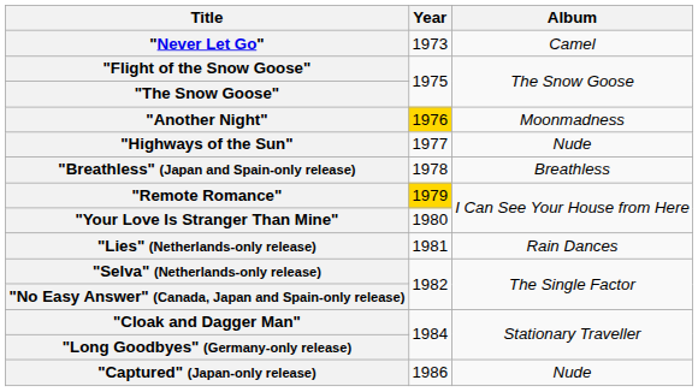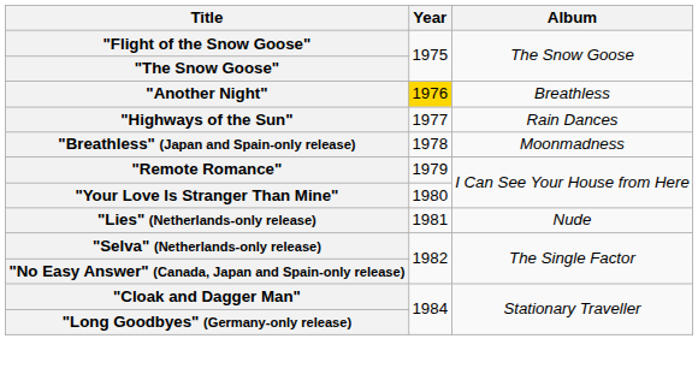- row: "Never Let Go" | 1973 | Camel
"Another Night" | Album: Moonmadness -> Breathless
"Highways of the Sun" | Album: Nude -> Rain Dances
"Breathless" (Japan and Spain-only release) | Album: Breathless -> Moonmadness
"Remote Romance" | Year: gold background -> no background
"Lies" (Netherlands-only release) | Album: Rain Dances -> Nude
- row: "Captured" (Japan-only release) | 1986 | Nude
